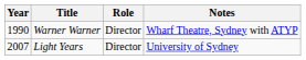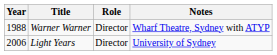Warner Warner | Year: 1990 -> 1988
Light Years | Year: 2007 -> 2006
